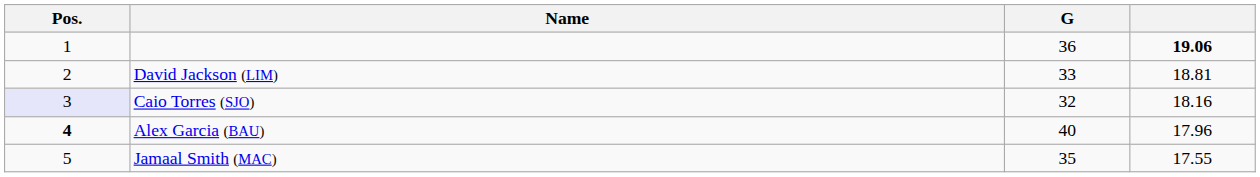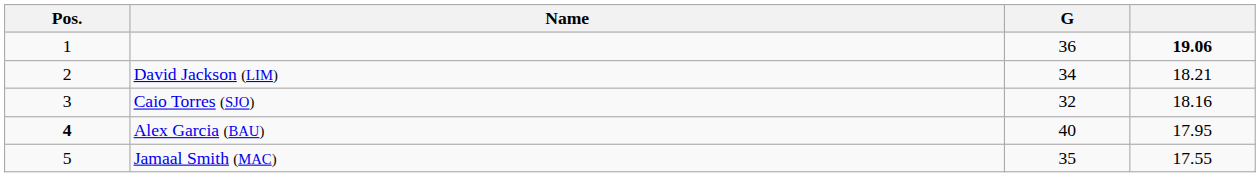David Jackson (LIM) | G: 33 -> 34
David Jackson (LIM) | column 4: 18.81 -> 18.21
Caio Torres (SJO) | Pos.: lavender background -> no background
Alex Garcia (BAU) | column 4: 17.96 -> 17.95
